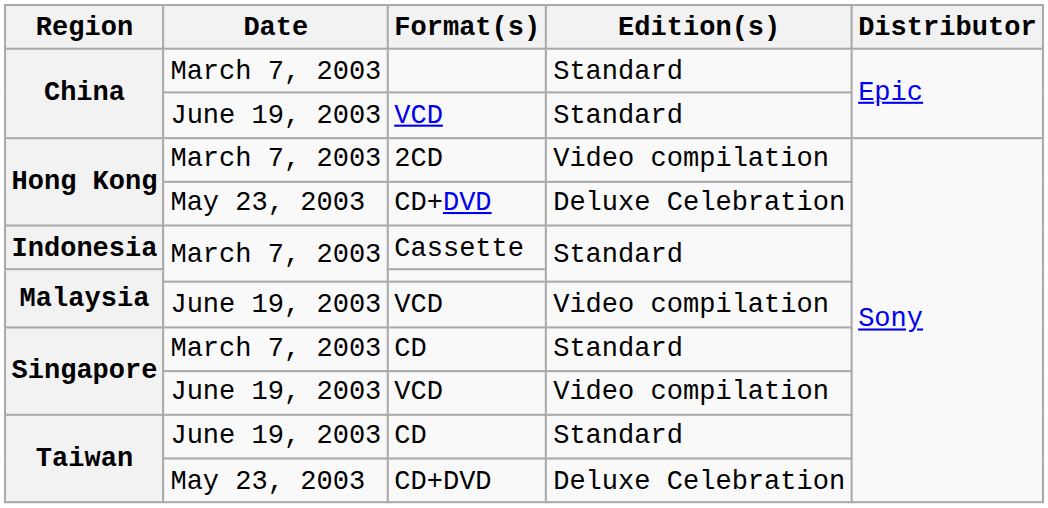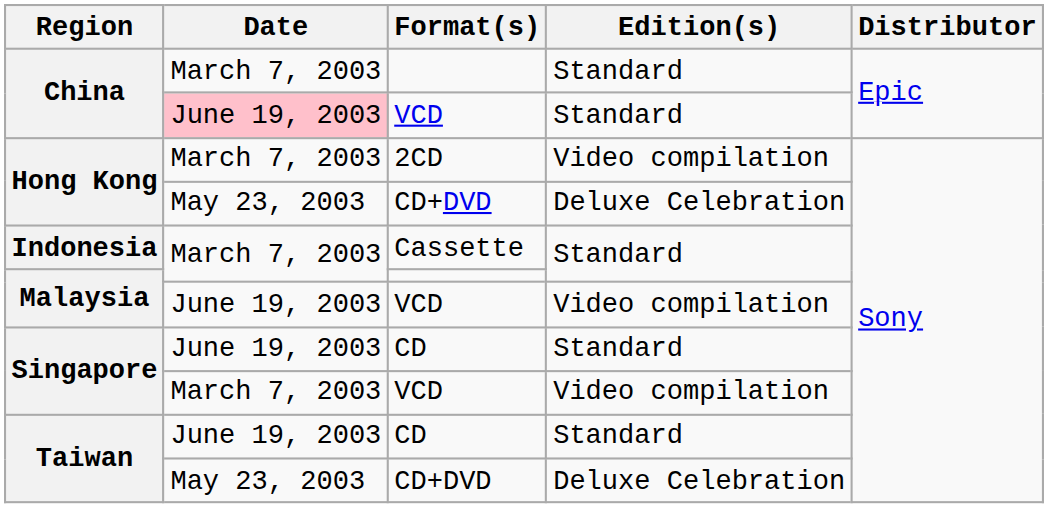China / VCD | Date: no background -> pink background
Singapore / CD | Date: March 7, 2003 -> June 19, 2003
Singapore / VCD | Date: June 19, 2003 -> March 7, 2003
